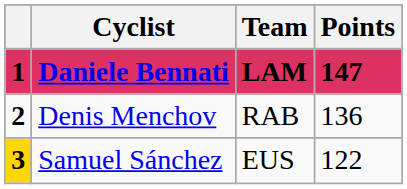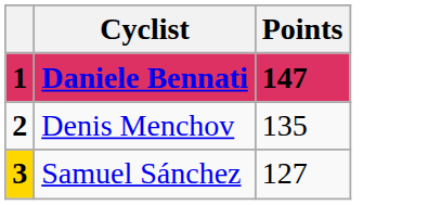- column: Team | LAM | RAB | EUS
Denis Menchov | Points: 136 -> 135
Samuel Sánchez | Points: 122 -> 127
